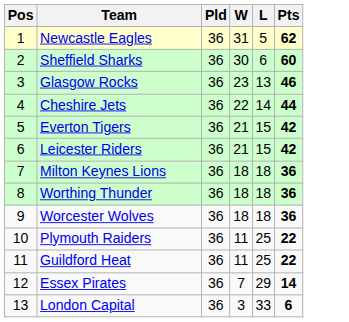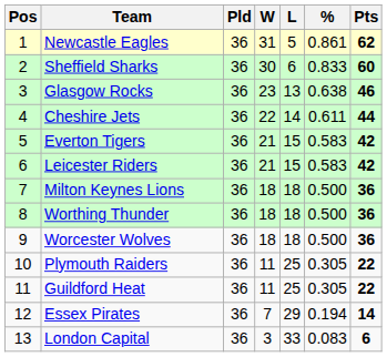+ column: % | 0.861 | 0.833 | 0.638 | 0.611 | 0.583 | 0.583 | 0.500 | 0.500 | 0.500 | 0.305 | 0.305 | 0.194 | 0.083
